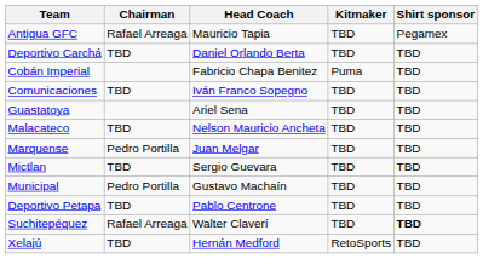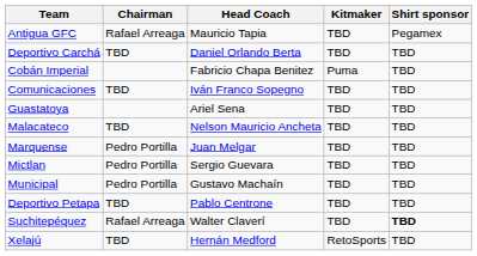Mictlan | Chairman: TBD -> Pedro Portilla
